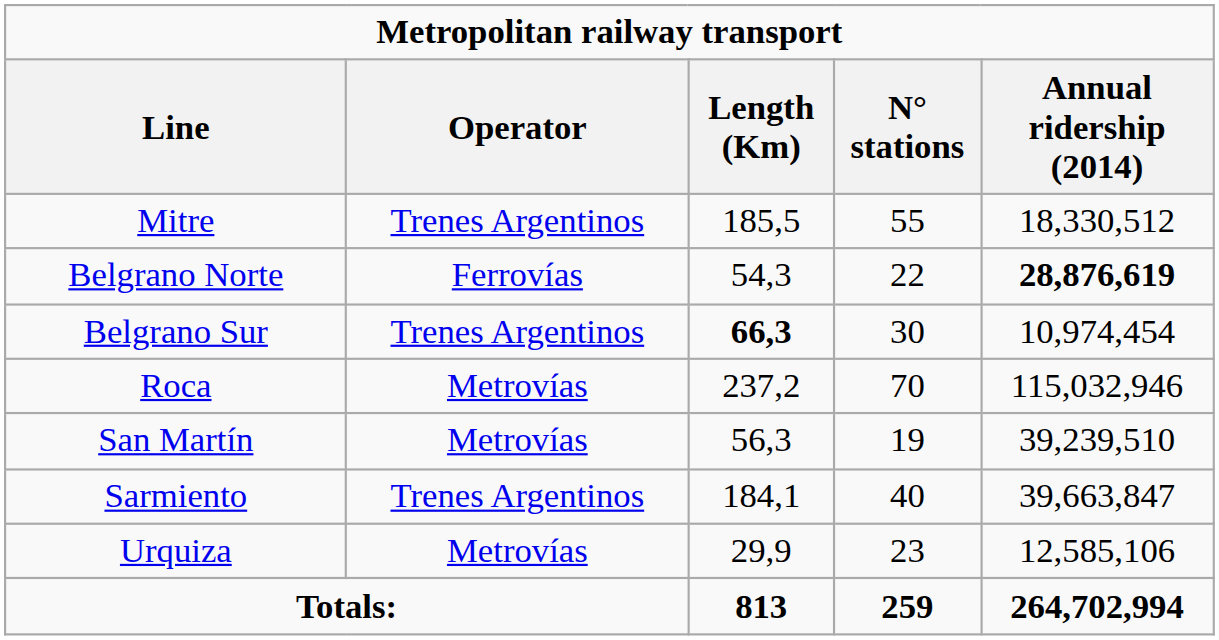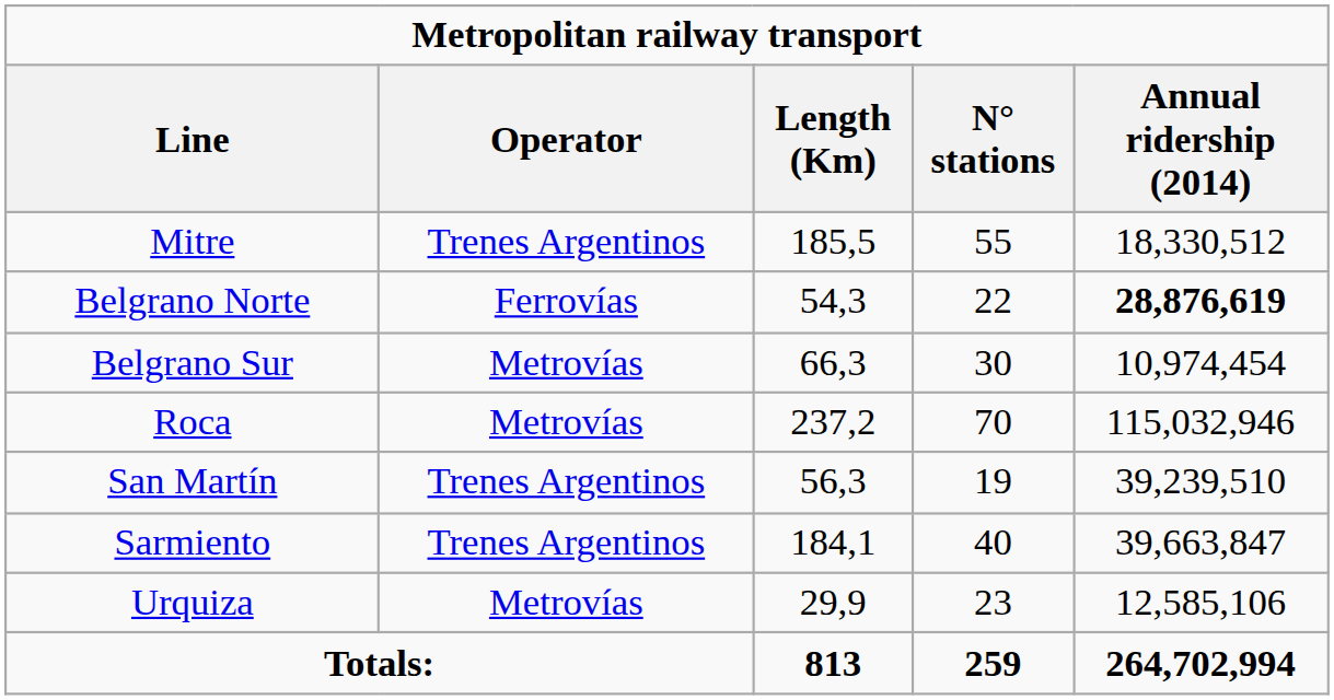Belgrano Sur | Operator: Trenes Argentinos -> Metrovías
Belgrano Sur | Length (Km): bold -> normal
San Martín | Operator: Metrovías -> Trenes Argentinos
